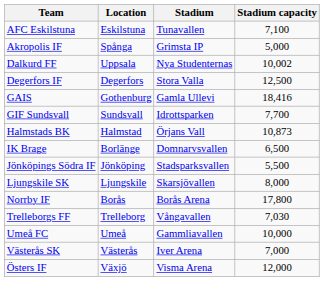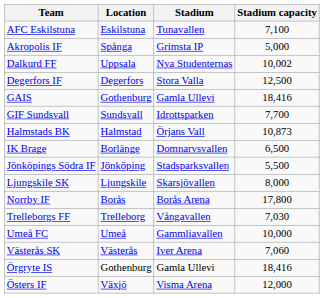Västerås SK | Stadium capacity: 7,000 -> 7,060
+ row: Örgryte IS | Gothenburg | Gamla Ullevi | 18,416
